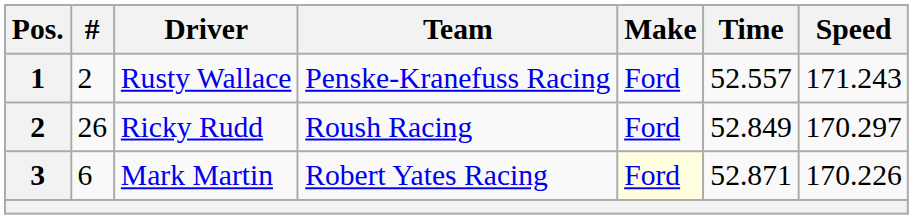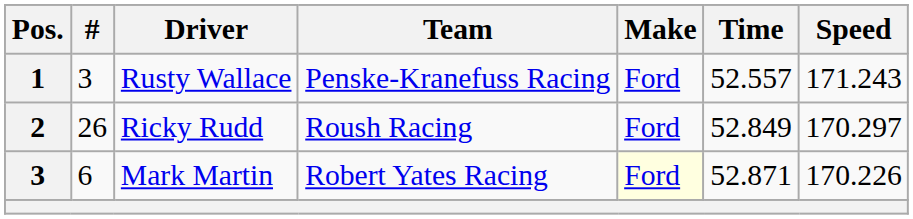Rusty Wallace | #: 2 -> 3
